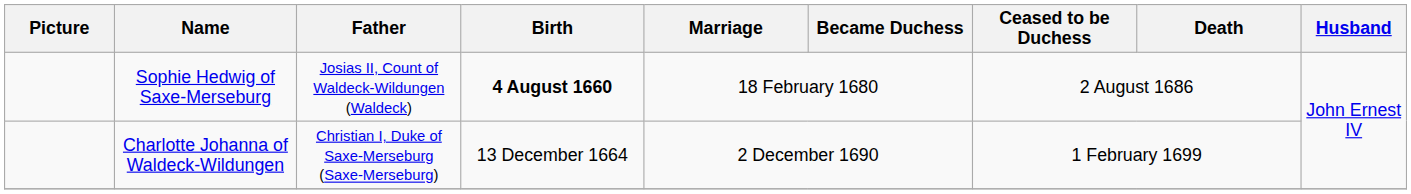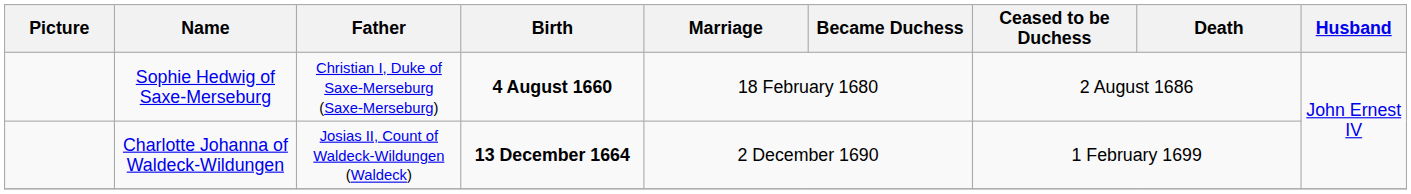Sophie Hedwig of Saxe-Merseburg | Father: Josias II, Count of Waldeck-Wildungen (Waldeck) -> Christian I, Duke of Saxe-Merseburg (Saxe-Merseburg)
Charlotte Johanna of Waldeck-Wildungen | Father: Christian I, Duke of Saxe-Merseburg (Saxe-Merseburg) -> Josias II, Count of Waldeck-Wildungen (Waldeck)
Charlotte Johanna of Waldeck-Wildungen | Birth: normal -> bold
